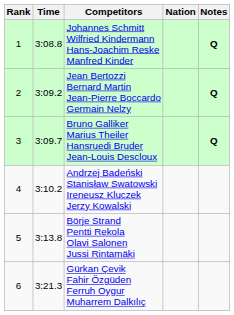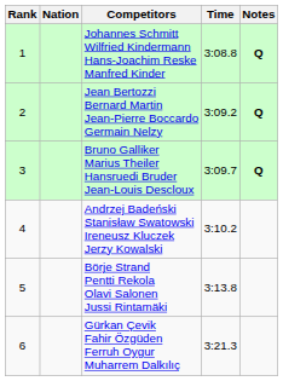columns swapped: Nation <-> Time
